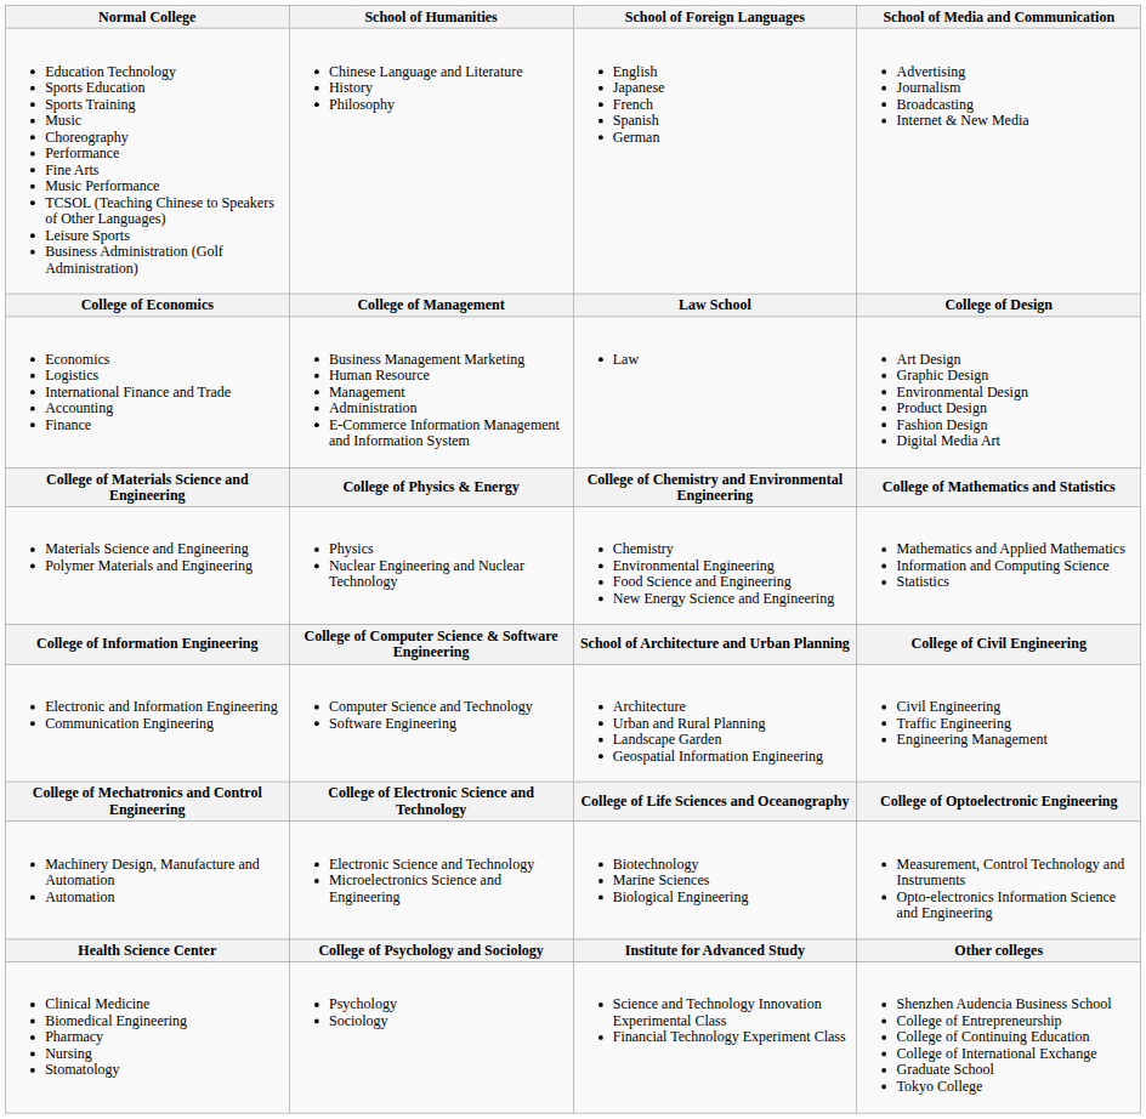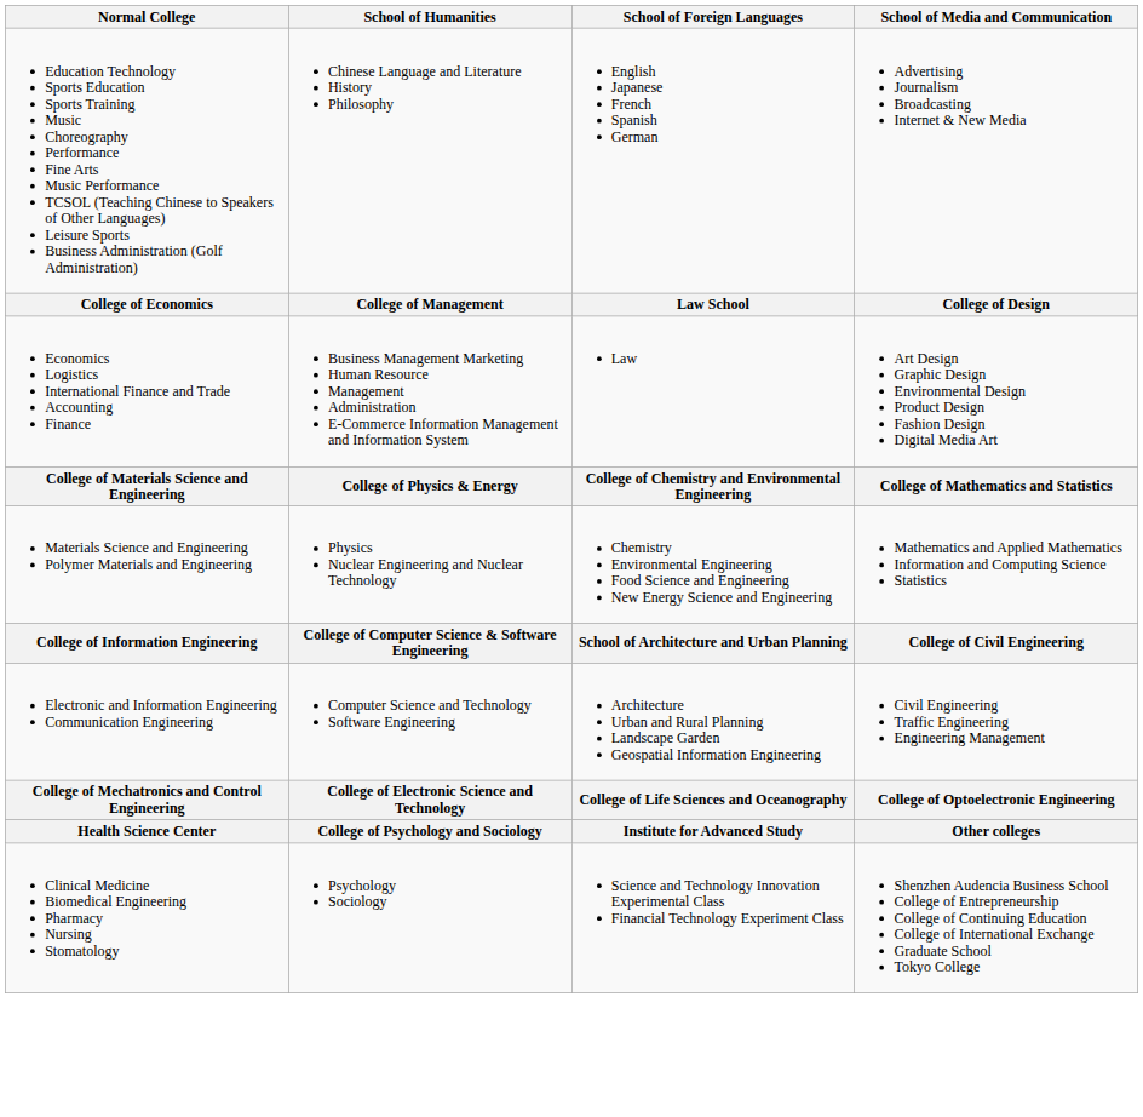- row: Machinery Design, Manufacture and Automation Automation | Electronic Science and Technology Microelectronics Science and Engineering | Biotechnology Marine Sciences Biological Engineering | Measurement, Control Technology and Instruments Opto-electronics Information Science and Engineering
